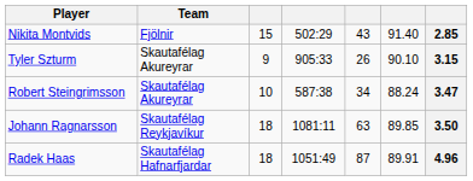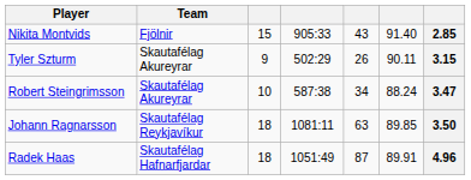Nikita Montvids | column 4: 502:29 -> 905:33
Tyler Szturm | column 4: 905:33 -> 502:29
Tyler Szturm | column 6: 90.10 -> 90.11
